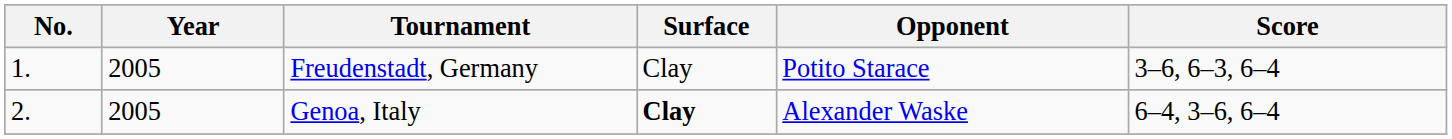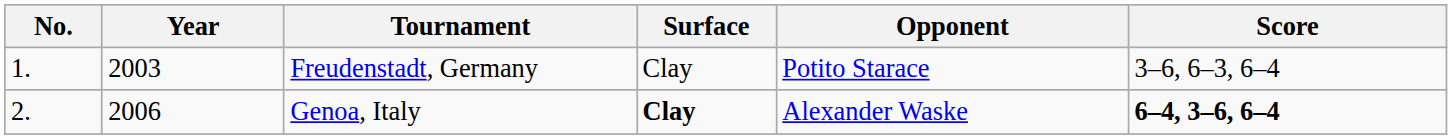Freudenstadt, Germany | Year: 2005 -> 2003
Genoa, Italy | Year: 2005 -> 2006
Genoa, Italy | Score: normal -> bold
